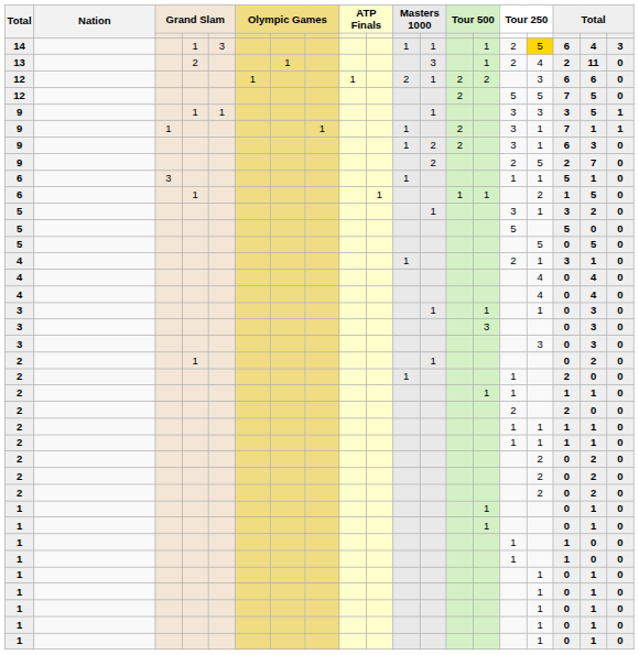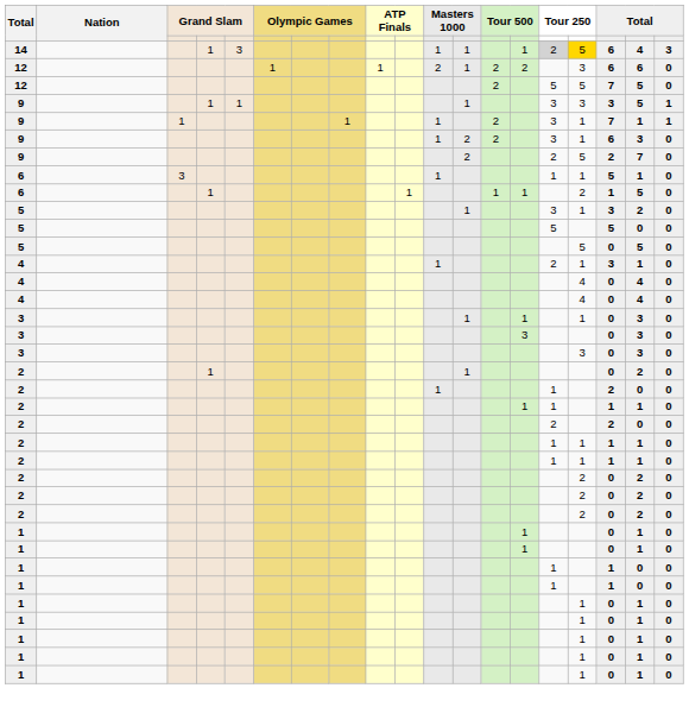14 | column 15: no background -> lightgrey background
- row: 13 | 2 | 1 | 3 | 1 | 2 | 4 | 2 | 11 | 0
